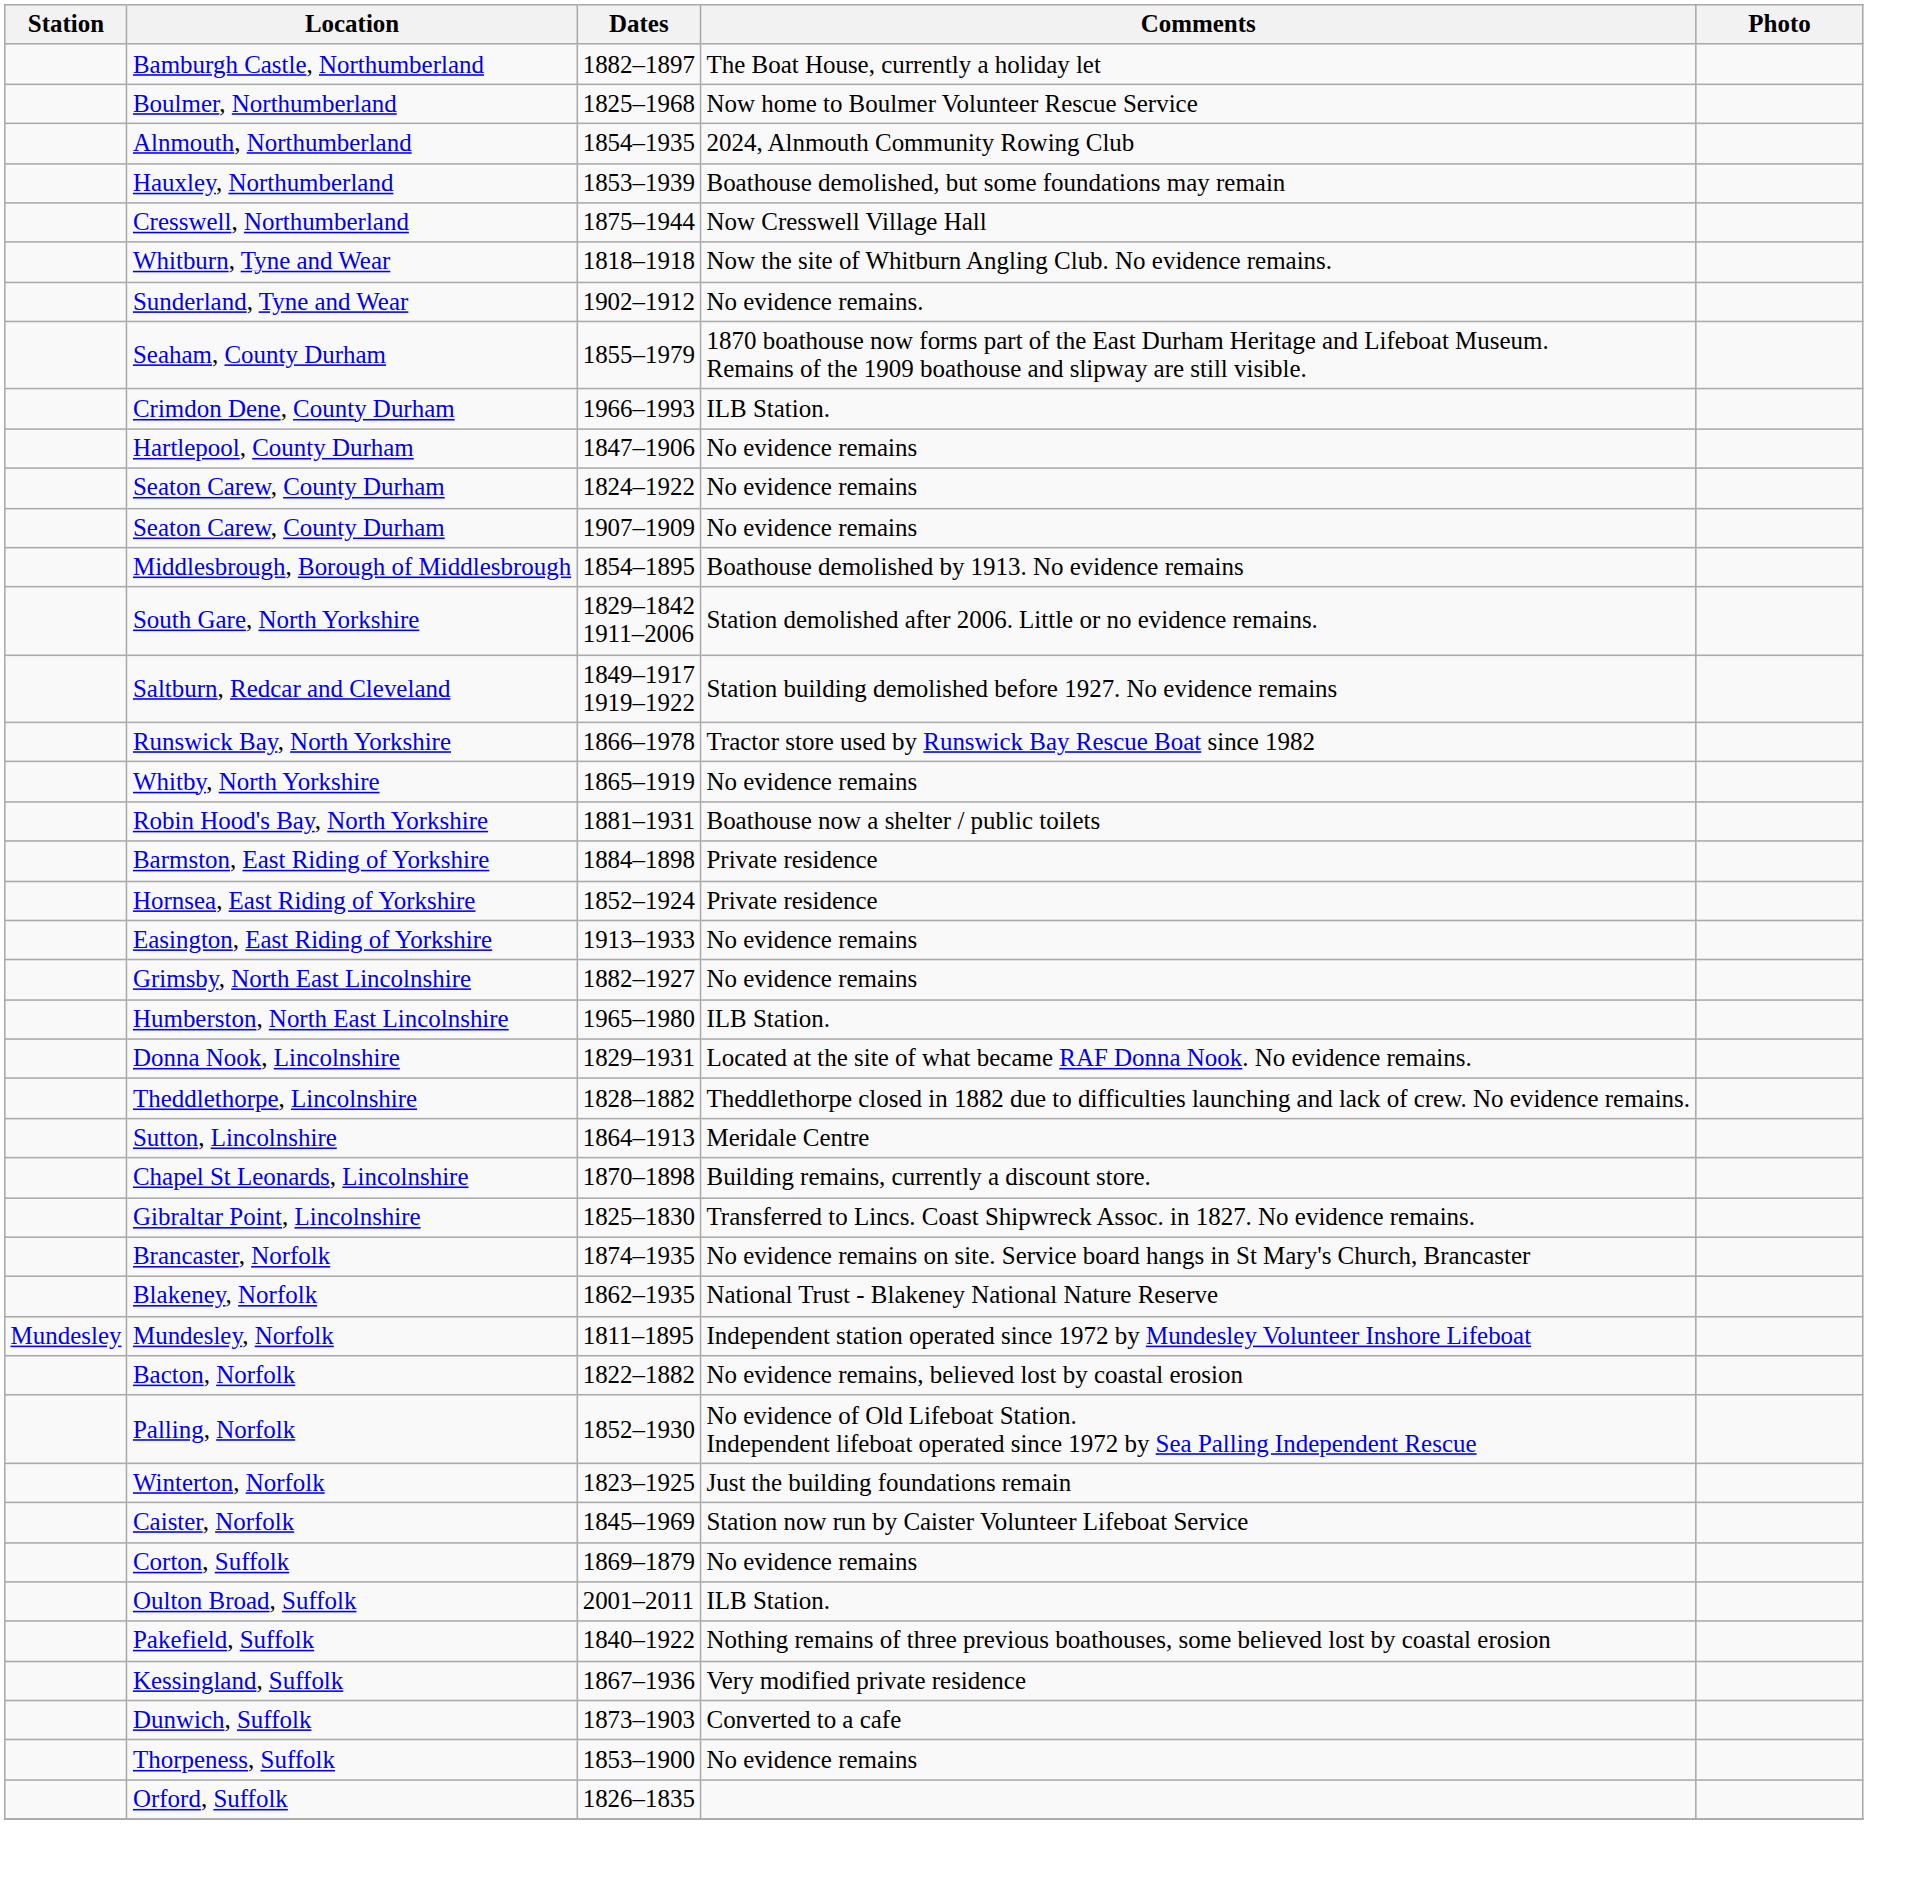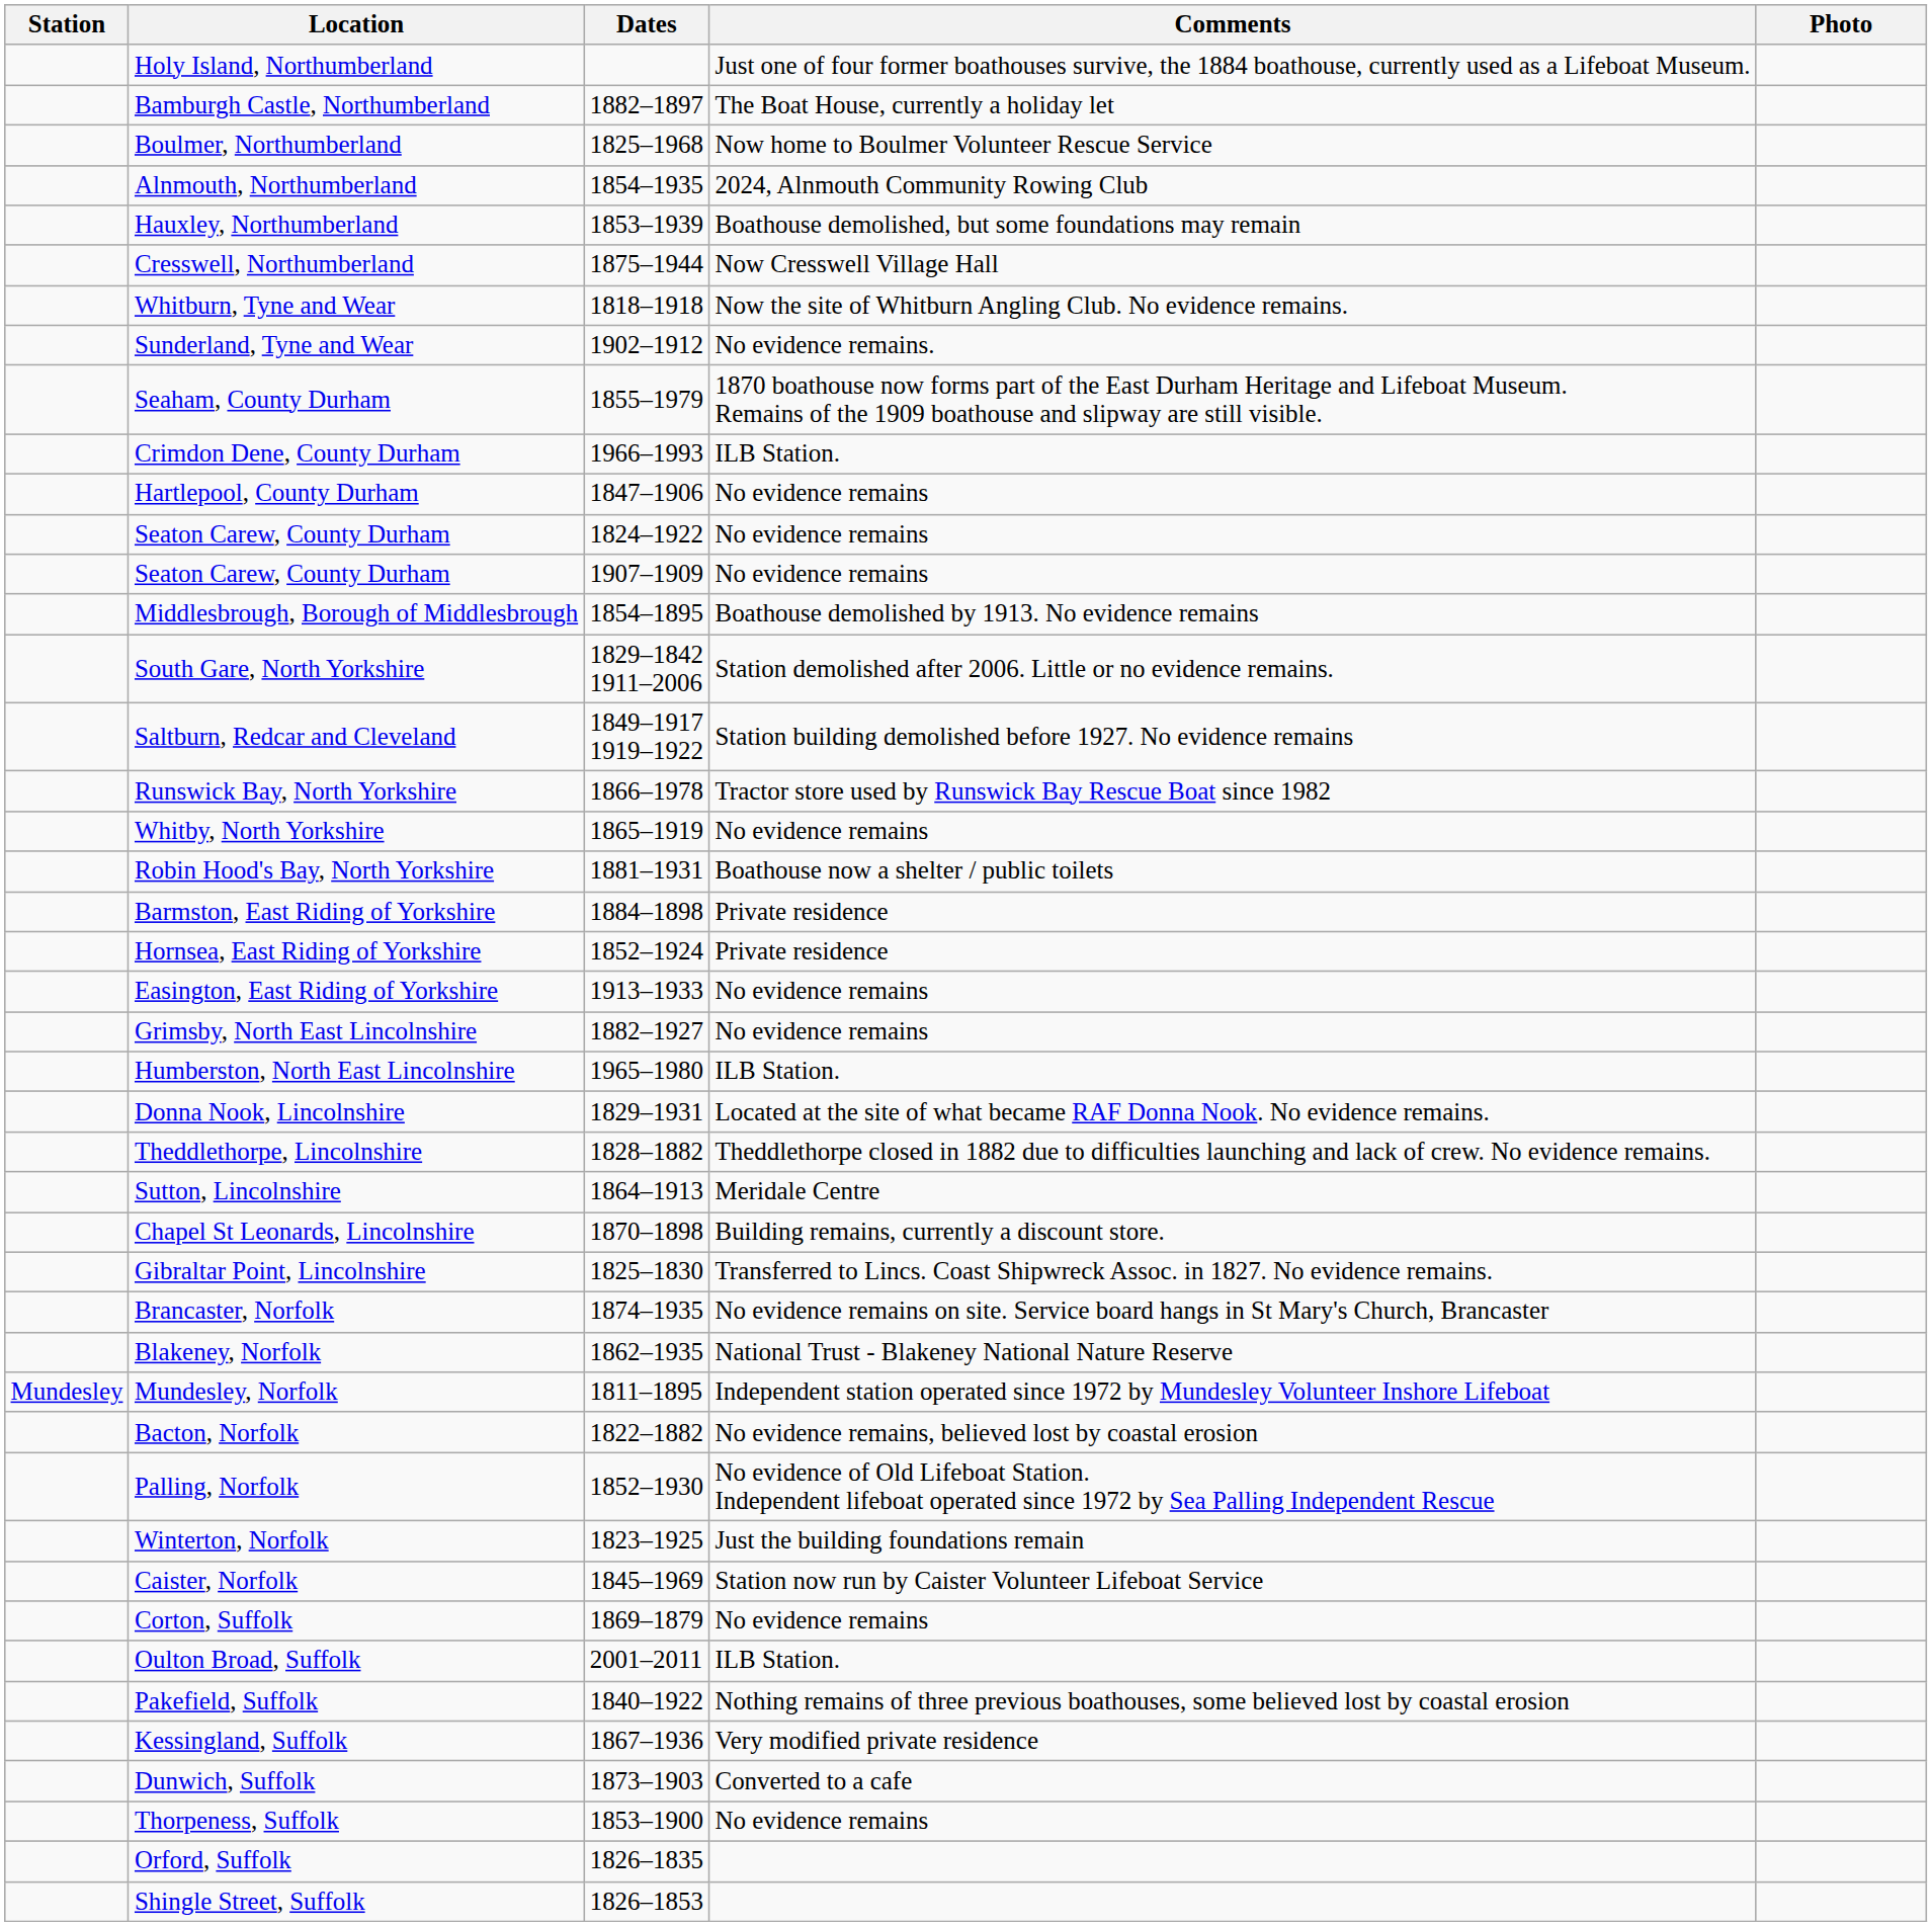+ row: Holy Island, Northumberland | Just one of four former boathouses survive, the 1884 boathouse, currently used as a Lifeboat Museum.
+ row: Shingle Street, Suffolk | 1826–1853
